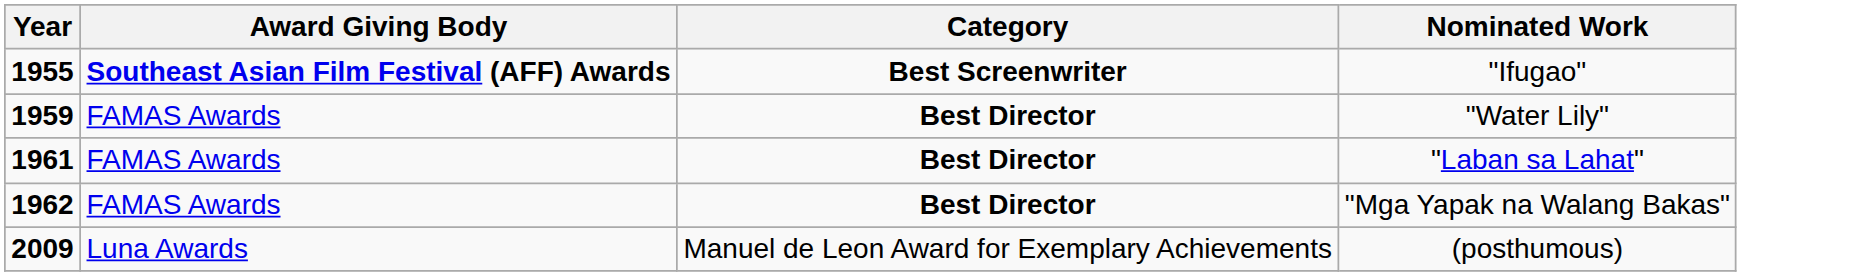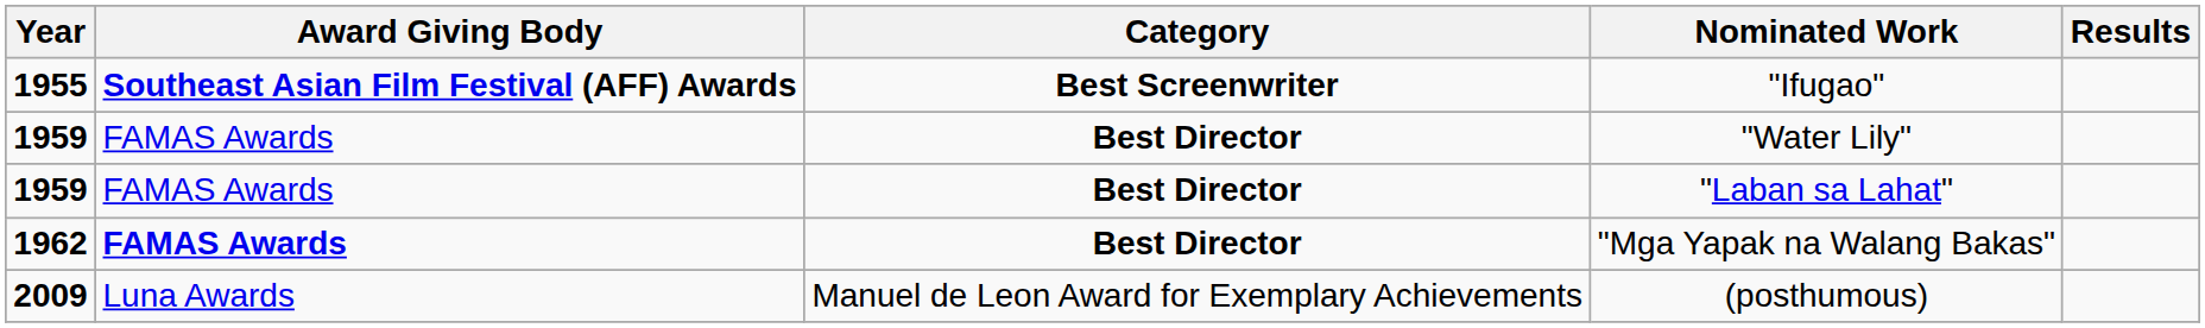+ column: Results
"Laban sa Lahat" | Year: 1961 -> 1959
"Mga Yapak na Walang Bakas" | Award Giving Body: normal -> bold
